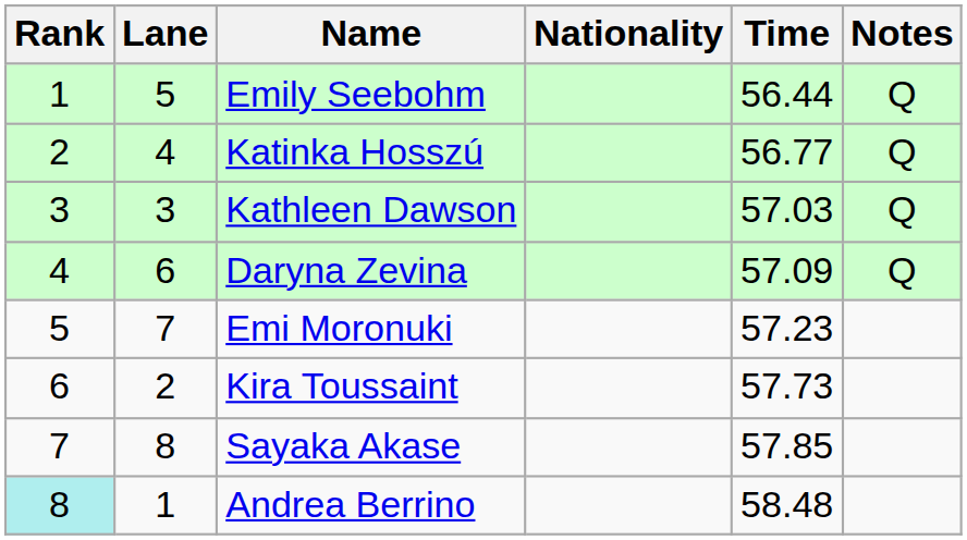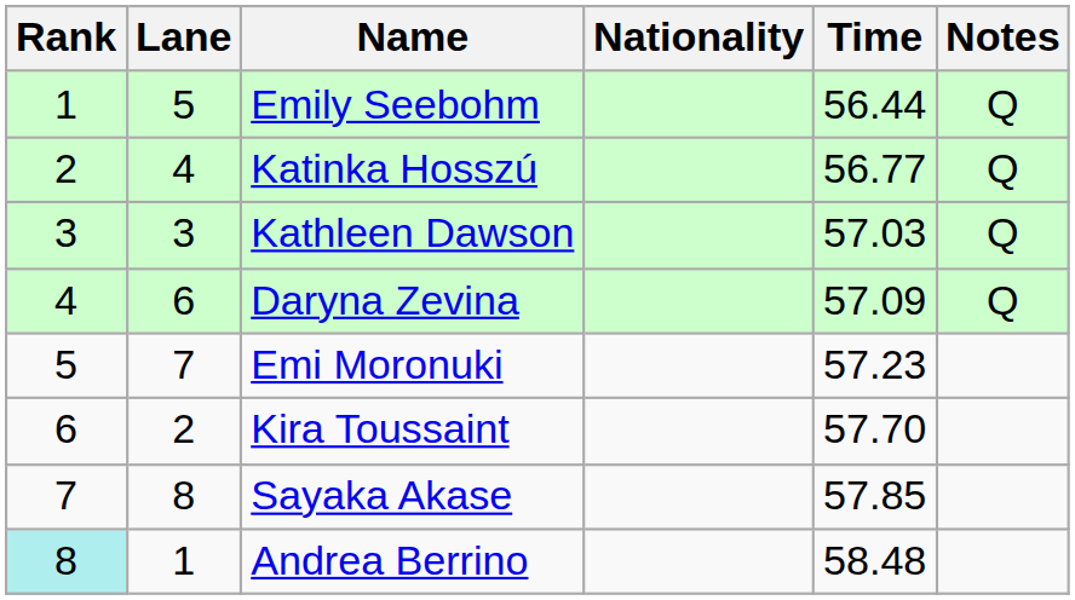Kira Toussaint | Time: 57.73 -> 57.70
